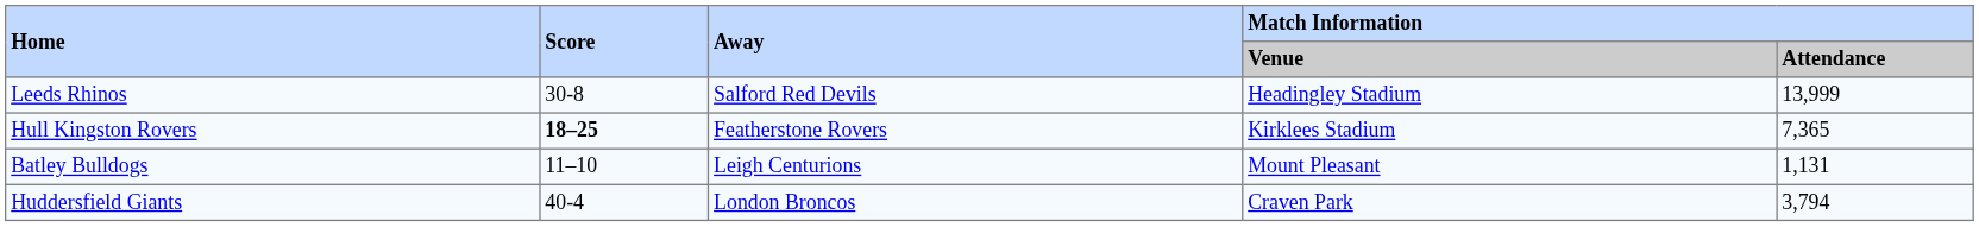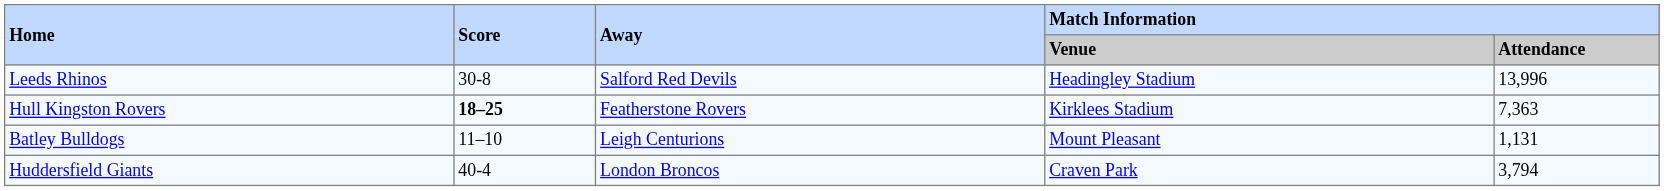Leeds Rhinos | Match Information / Attendance: 13,999 -> 13,996
Hull Kingston Rovers | Match Information / Attendance: 7,365 -> 7,363
